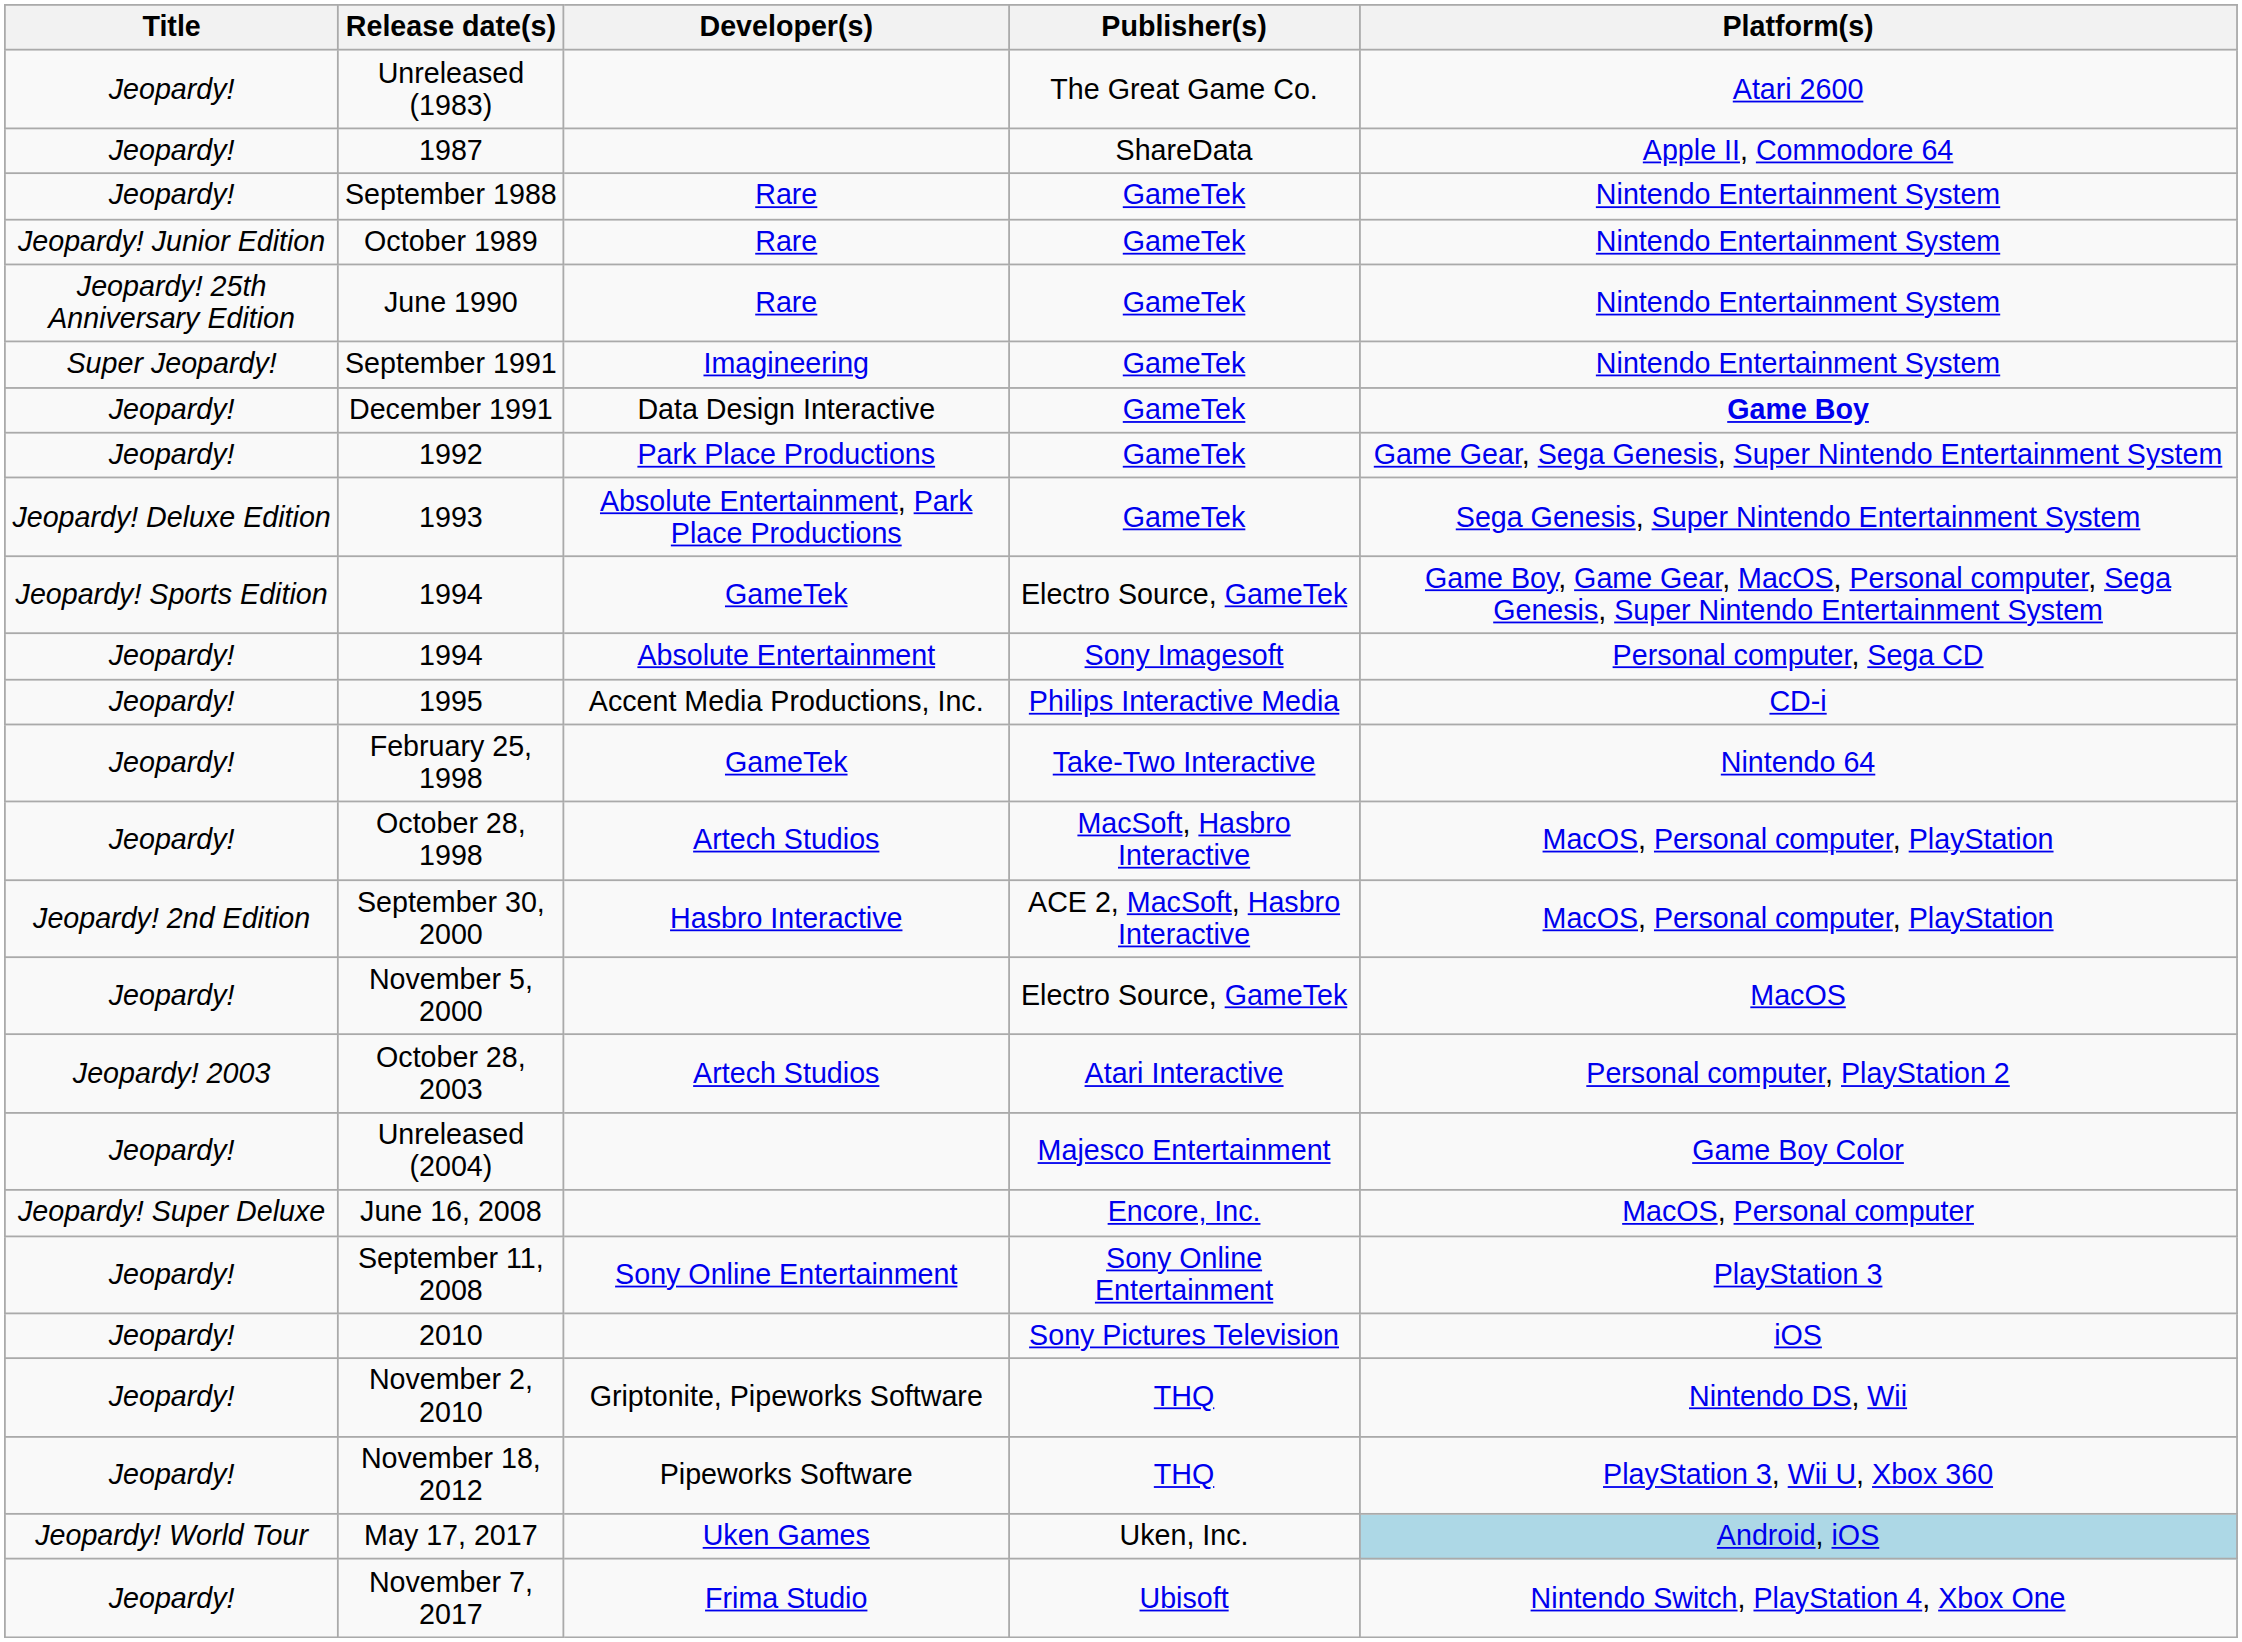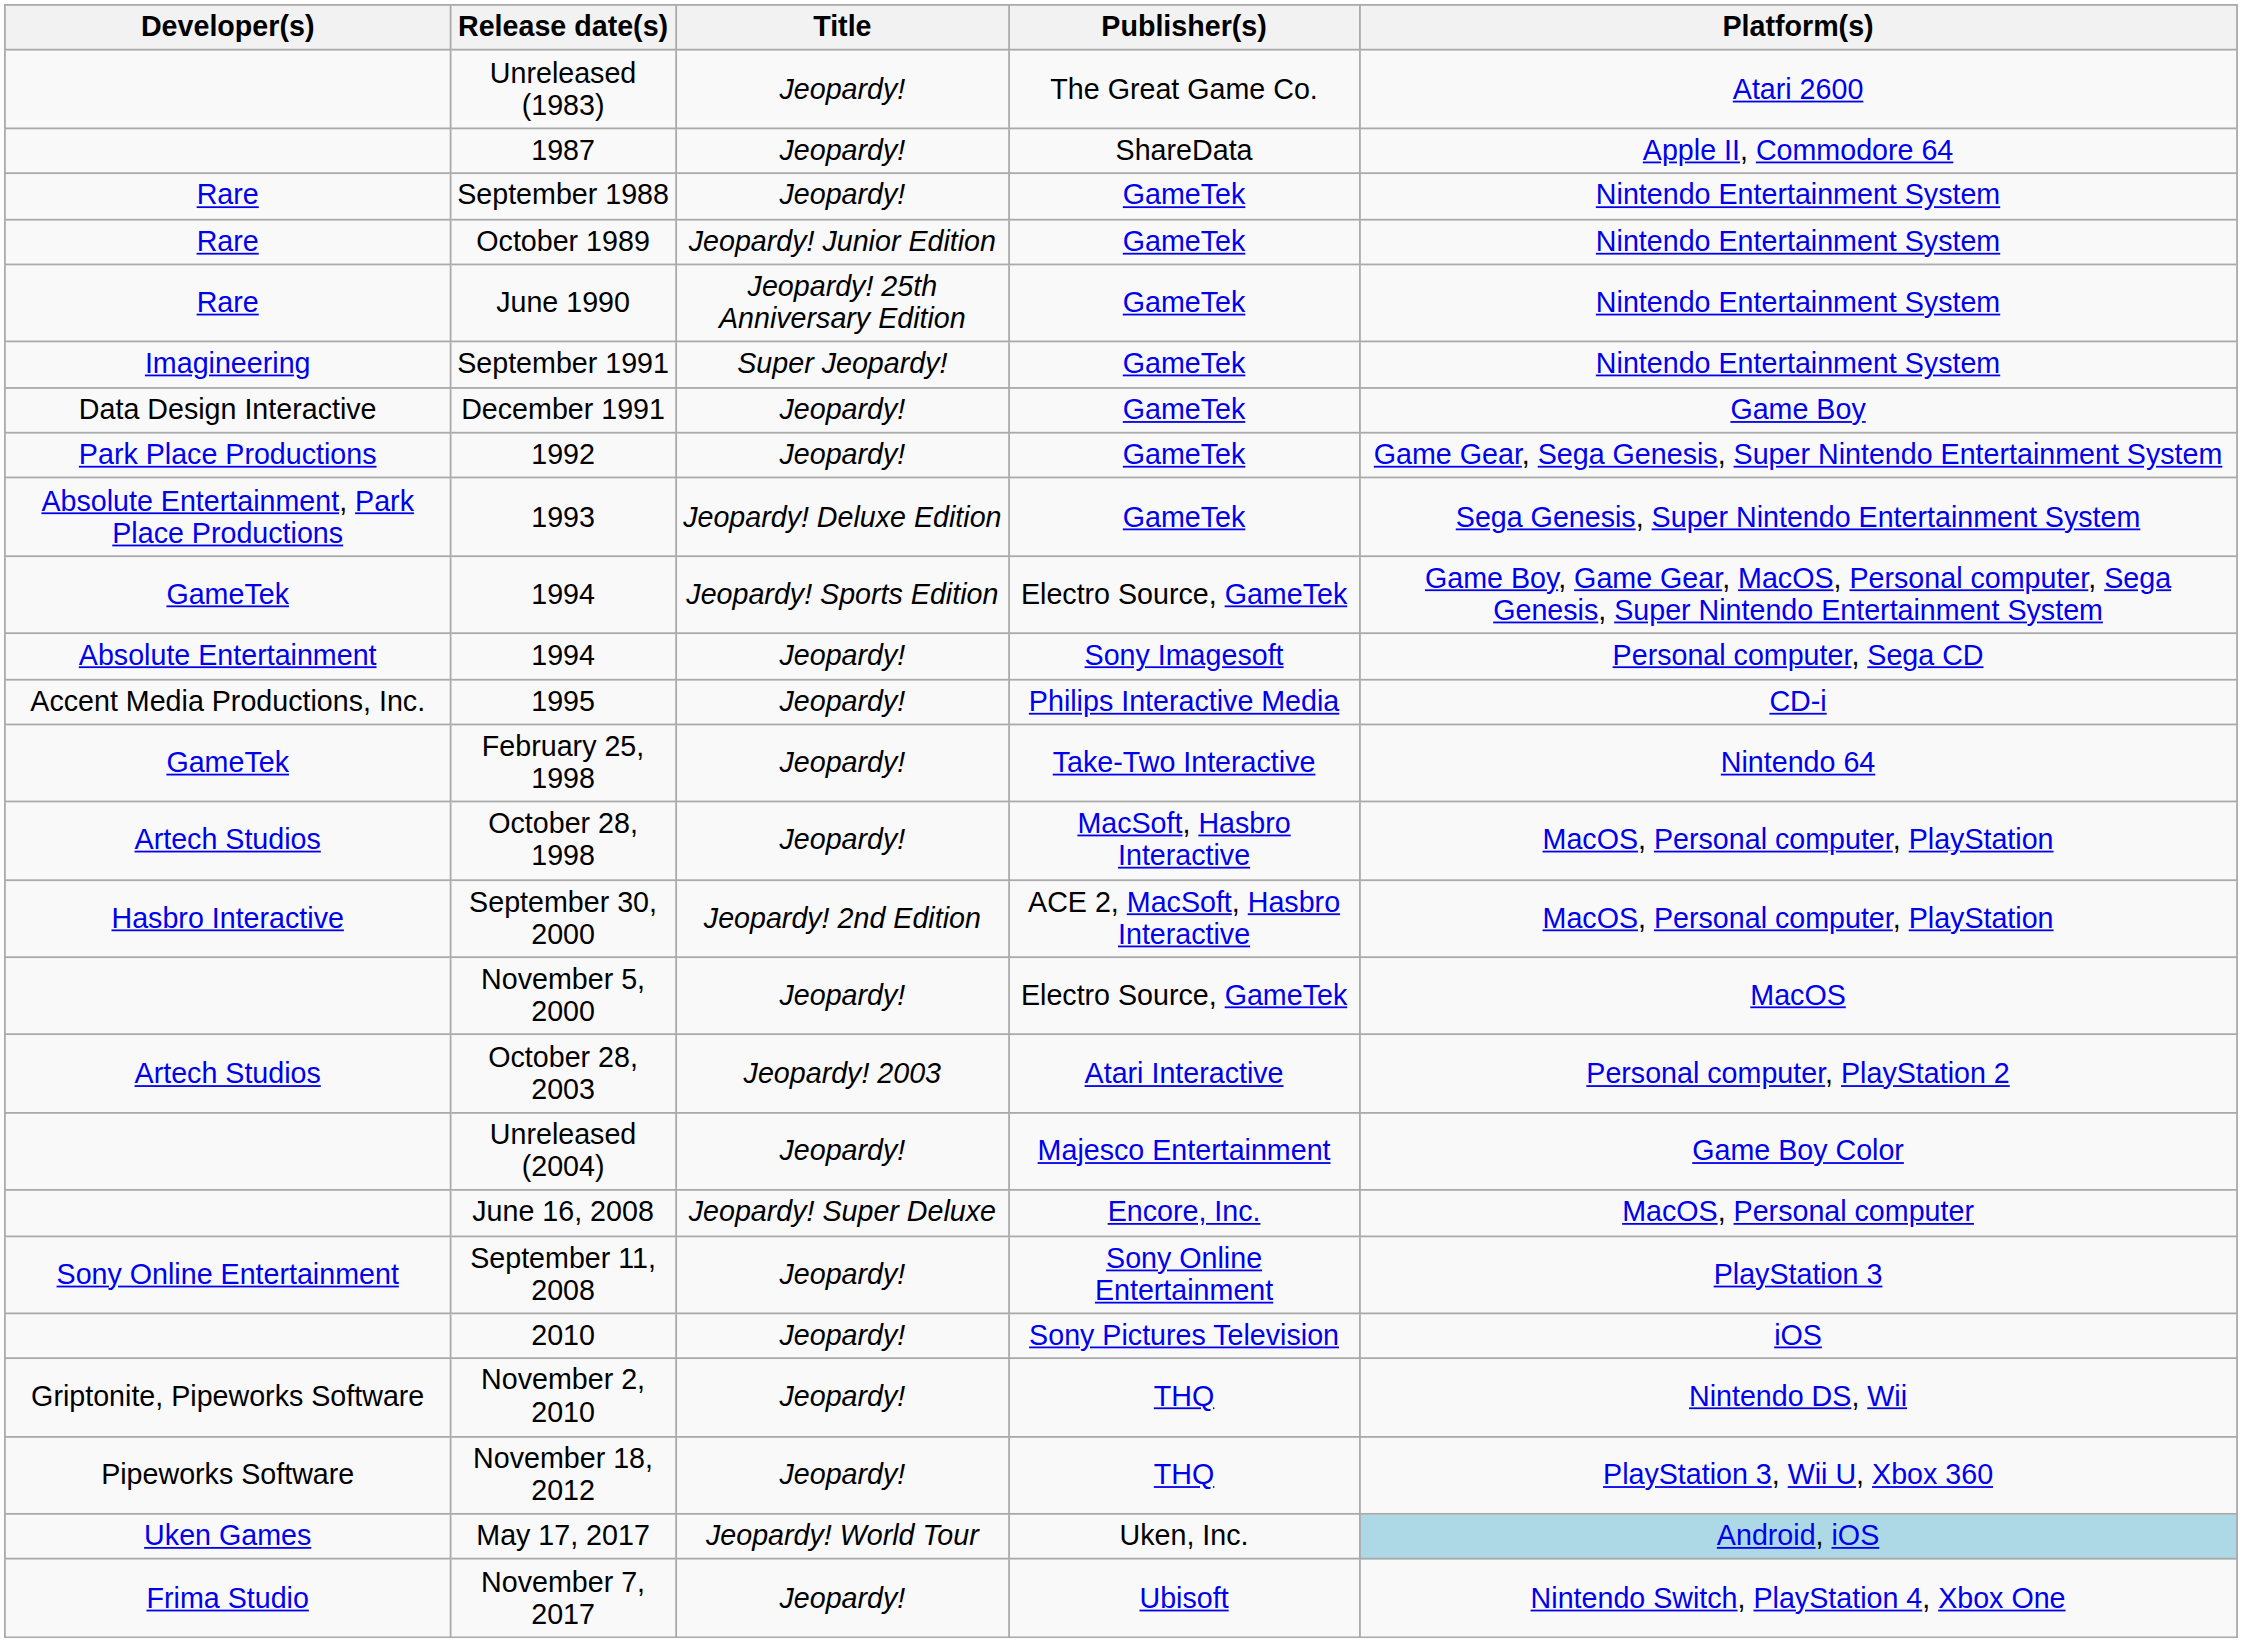columns swapped: Title <-> Developer(s)
December 1991 | Platform(s): bold -> normal
